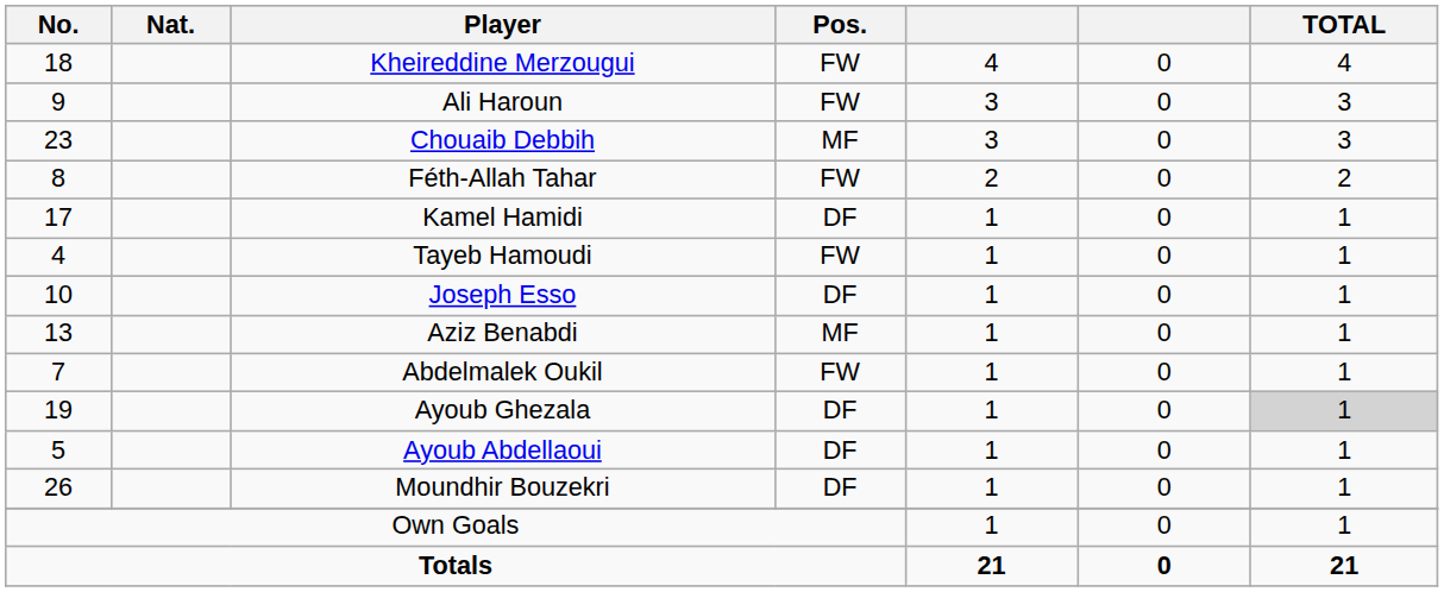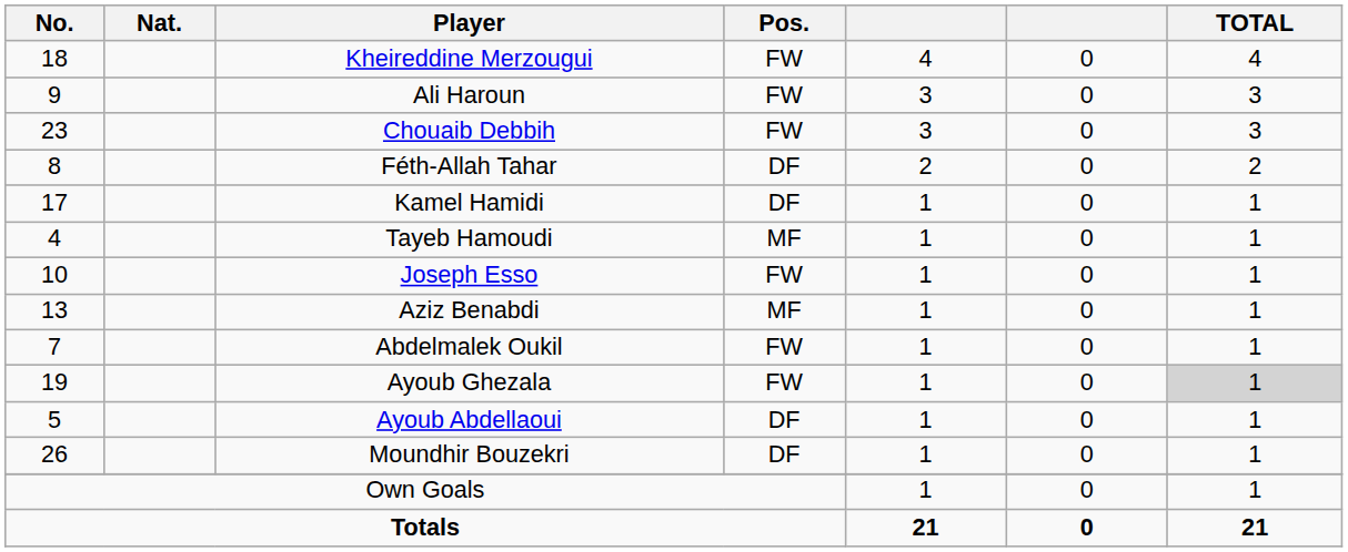Chouaib Debbih | Pos.: MF -> FW
Féth-Allah Tahar | Pos.: FW -> DF
Tayeb Hamoudi | Pos.: FW -> MF
Joseph Esso | Pos.: DF -> FW
Ayoub Ghezala | Pos.: DF -> FW
